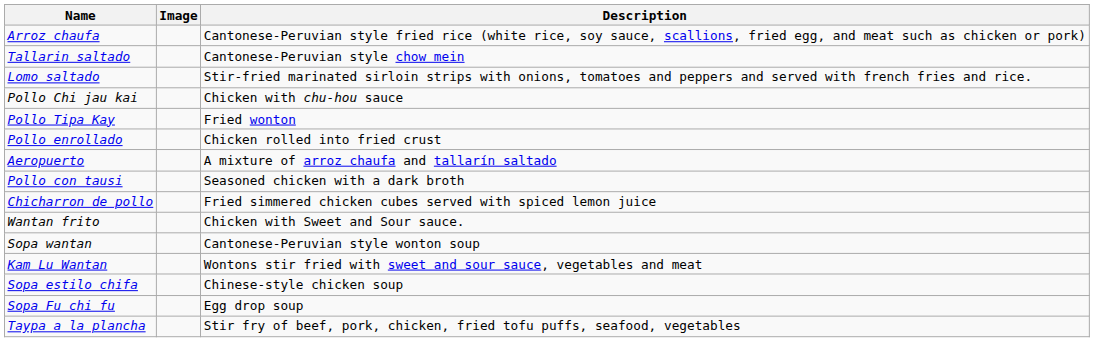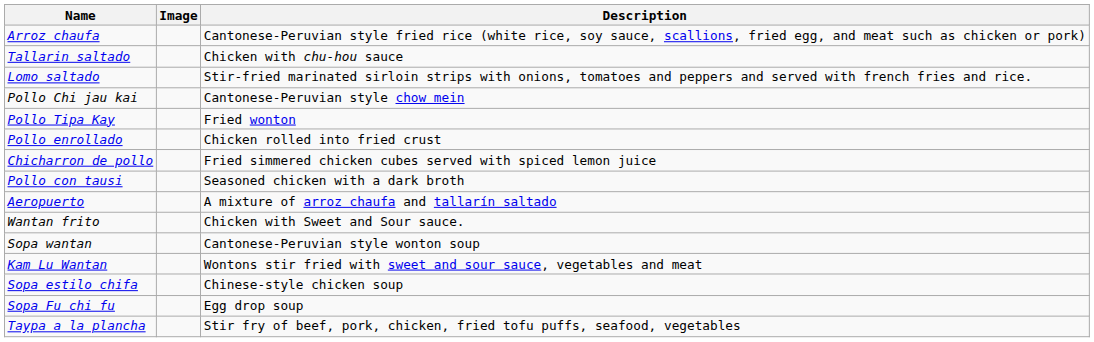Tallarin saltado | Description: Cantonese-Peruvian style chow mein -> Chicken with chu-hou sauce
Pollo Chi jau kai | Description: Chicken with chu-hou sauce -> Cantonese-Peruvian style chow mein
rows swapped: Chicharron de pollo <-> Aeropuerto
